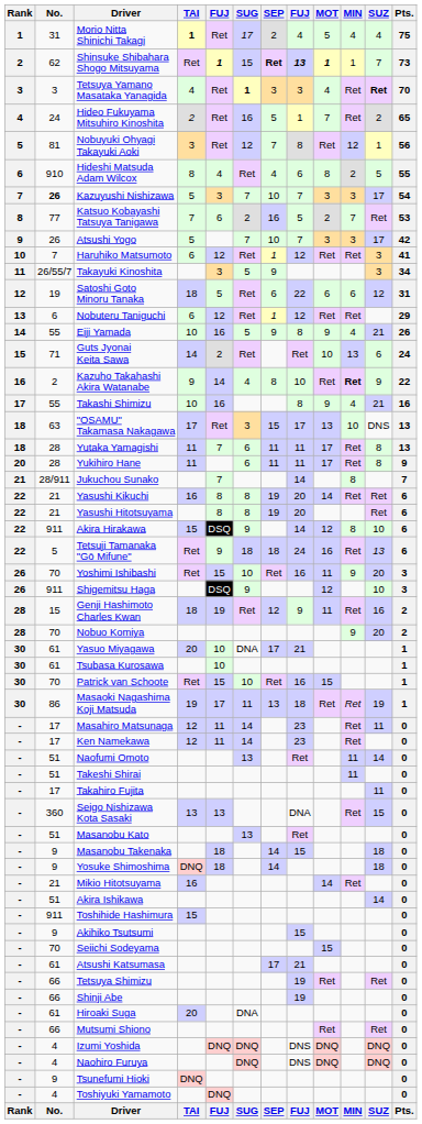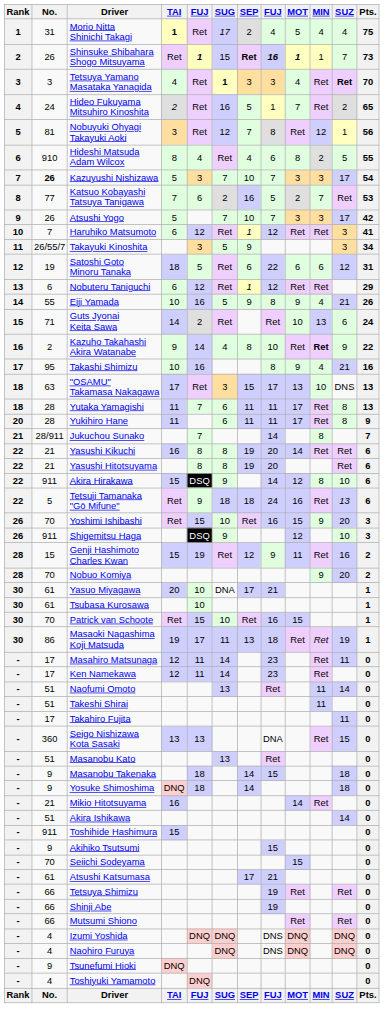Shinsuke Shibahara Shogo Mitsuyama | No.: 62 -> 26
Shinsuke Shibahara Shogo Mitsuyama | column 8: 13 -> 16
Takashi Shimizu | No.: 55 -> 95
Yoshimi Ishibashi | MOT: 11 -> 15
Genji Hashimoto Charles Kwan | TAI: 18 -> 15
- row: - | 61 | Hiroaki Suga | 20 | DNA | 0
